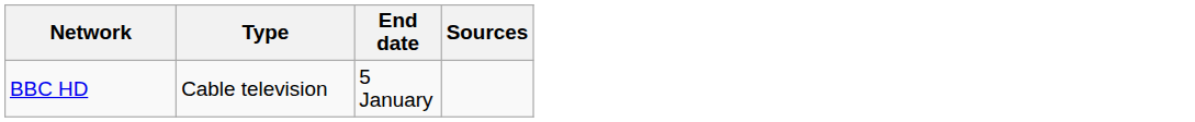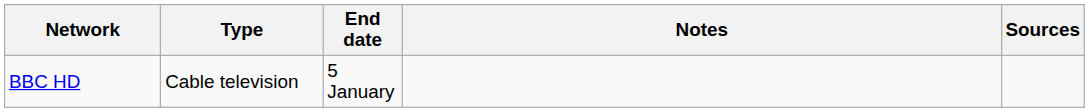+ column: Notes
